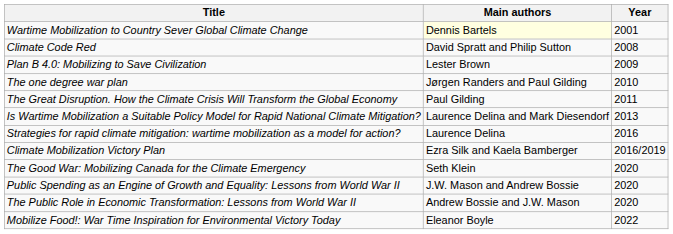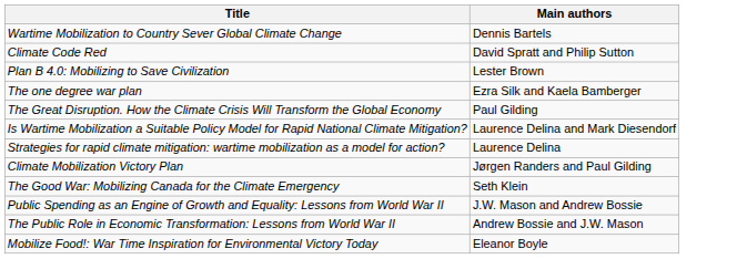- column: Year | 2001 | 2008 | 2009 | 2010 | 2011 | 2013 | 2016 | 2016/2019 | 2020 | 2020 | 2020 | 2022
Wartime Mobilization to Country Sever Global Climate Change | Main authors: lightyellow background -> no background
The one degree war plan | Main authors: Jørgen Randers and Paul Gilding -> Ezra Silk and Kaela Bamberger
Climate Mobilization Victory Plan | Main authors: Ezra Silk and Kaela Bamberger -> Jørgen Randers and Paul Gilding
